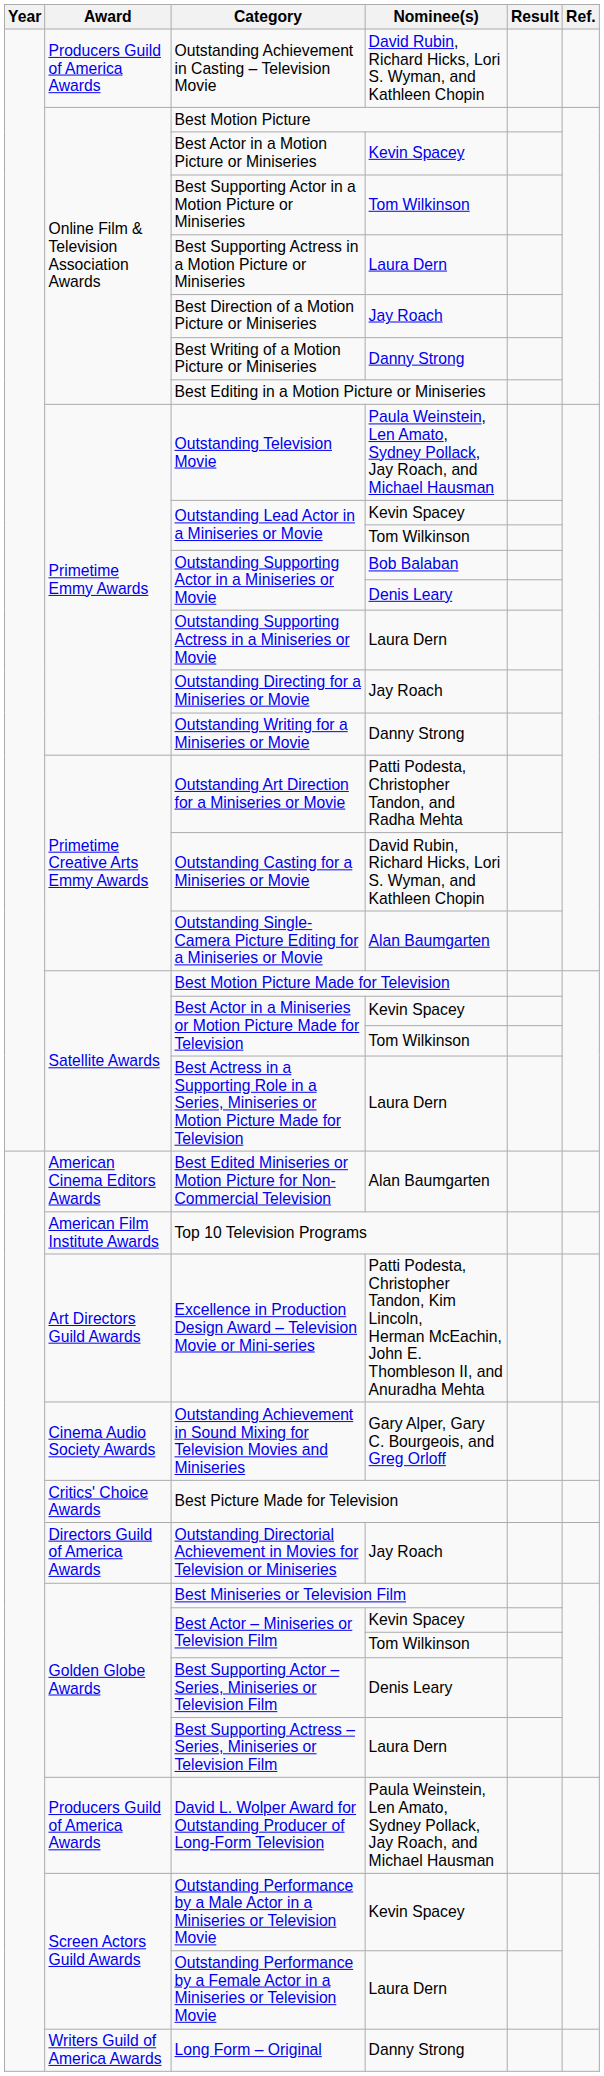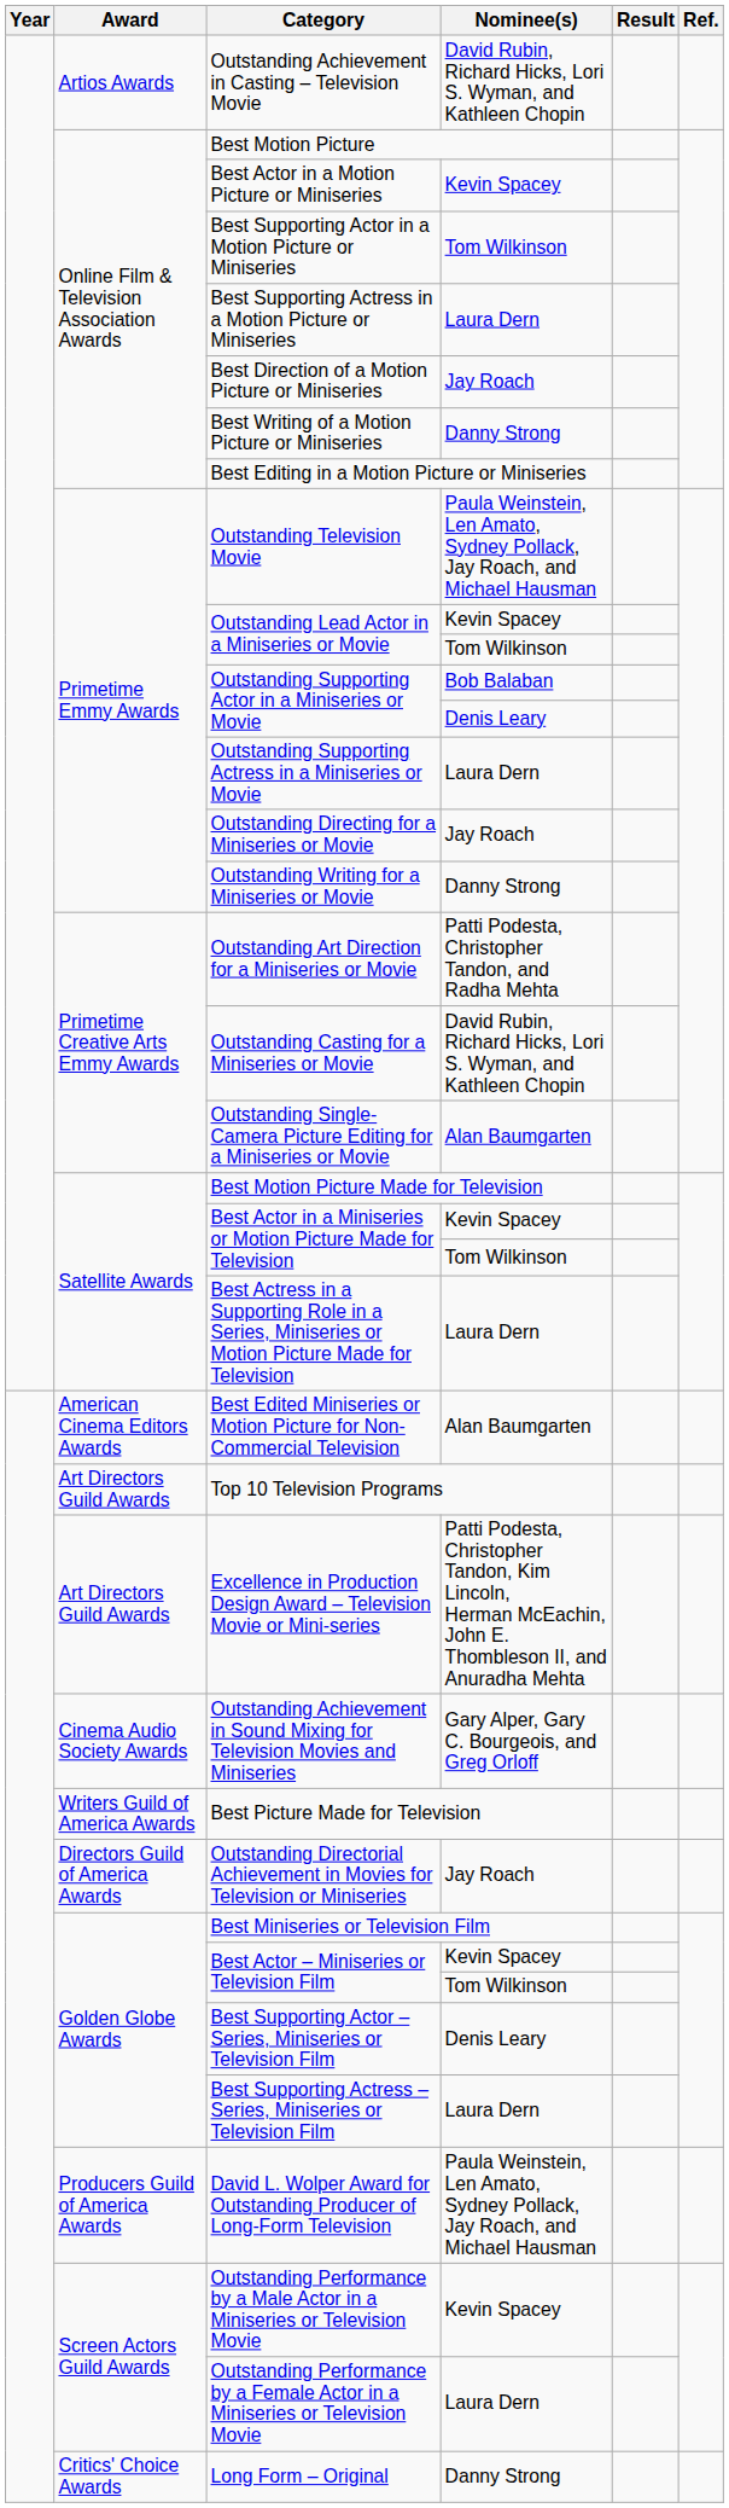Outstanding Achievement in Casting – Television Movie | Award: Producers Guild of America Awards -> Artios Awards
Top 10 Television Programs | Award: American Film Institute Awards -> Art Directors Guild Awards
Best Picture Made for Television | Award: Critics' Choice Awards -> Writers Guild of America Awards
Long Form – Original | Award: Writers Guild of America Awards -> Critics' Choice Awards
